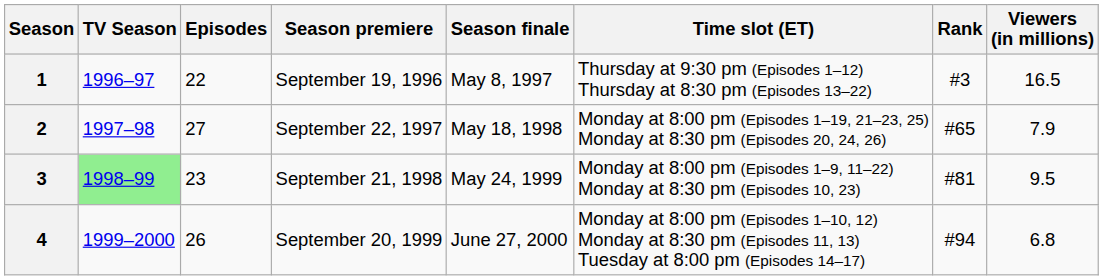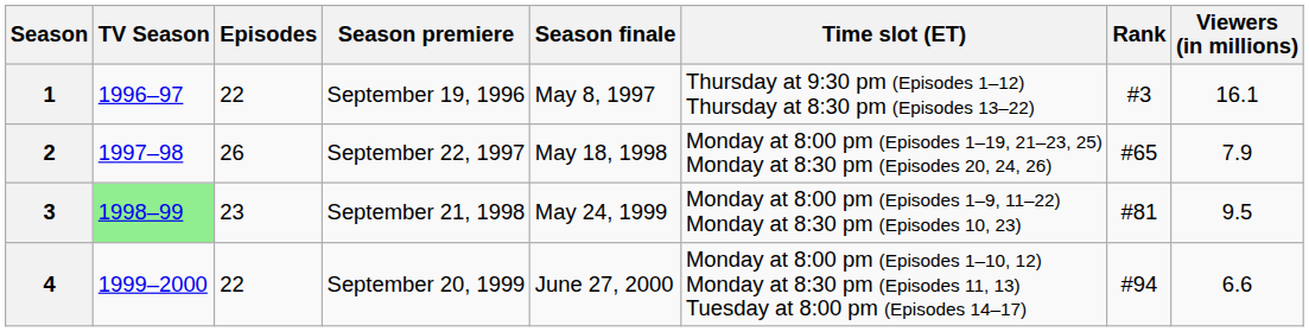1 | Viewers (in millions): 16.5 -> 16.1
2 | Episodes: 27 -> 26
4 | Episodes: 26 -> 22
4 | Viewers (in millions): 6.8 -> 6.6
